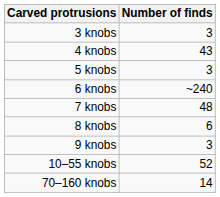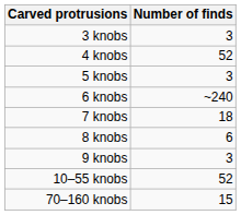4 knobs | Number of finds: 43 -> 52
7 knobs | Number of finds: 48 -> 18
70–160 knobs | Number of finds: 14 -> 15
